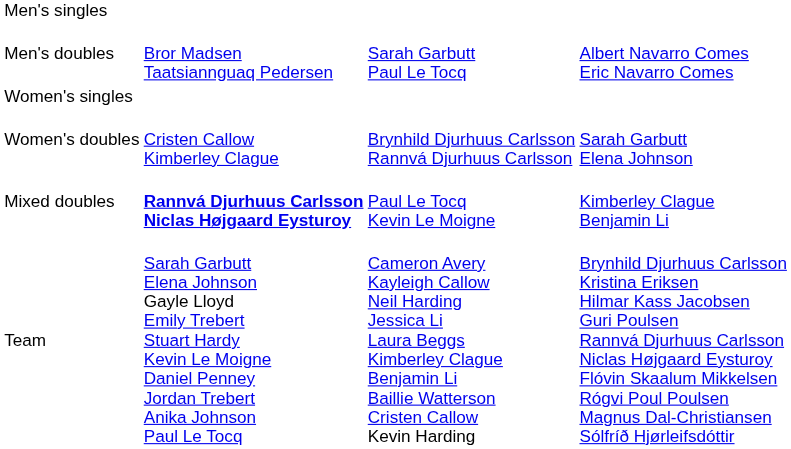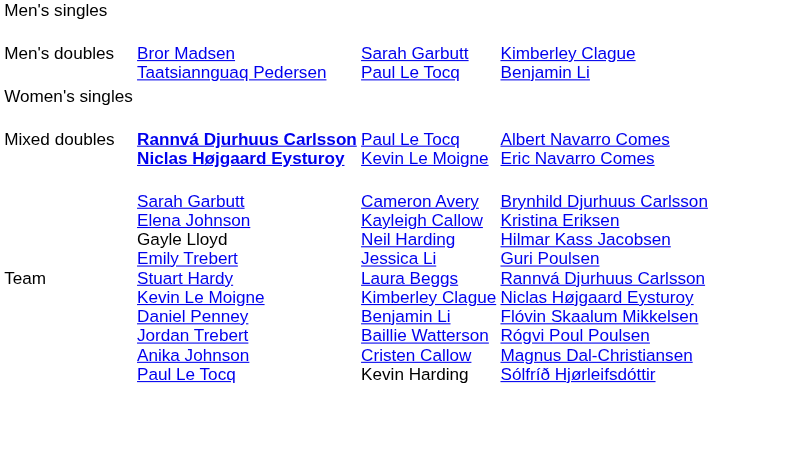Men's doubles | column 4: Albert Navarro Comes Eric Navarro Comes -> Kimberley Clague Benjamin Li
- row: Women's doubles | Cristen Callow Kimberley Clague | Brynhild Djurhuus Carlsson Rannvá Djurhuus Carlsson | Sarah Garbutt Elena Johnson
Mixed doubles | column 4: Kimberley Clague Benjamin Li -> Albert Navarro Comes Eric Navarro Comes
